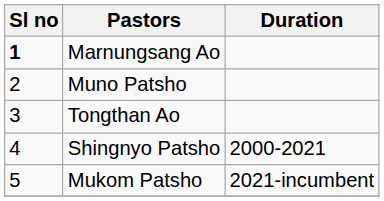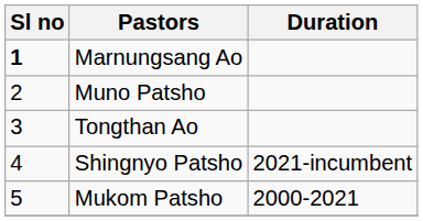Shingnyo Patsho | Duration: 2000-2021 -> 2021-incumbent
Mukom Patsho | Duration: 2021-incumbent -> 2000-2021
